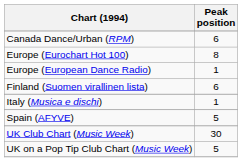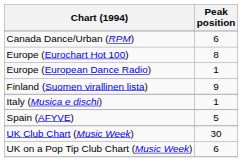Finland (Suomen virallinen lista) | Peak position: 6 -> 9
UK on a Pop Tip Club Chart (Music Week) | Peak position: 5 -> 6
